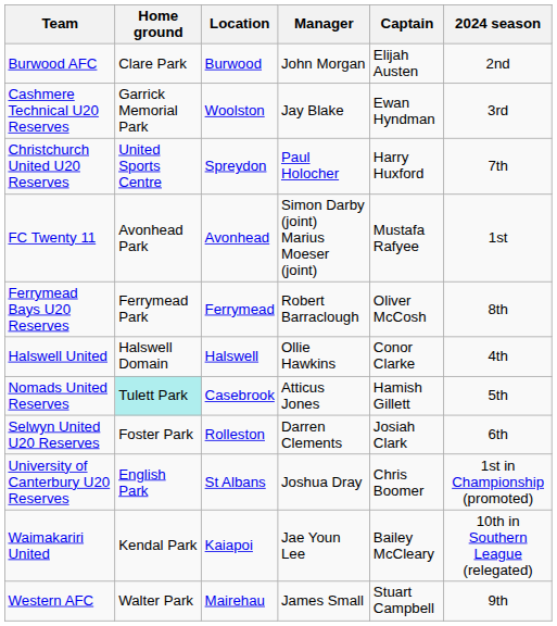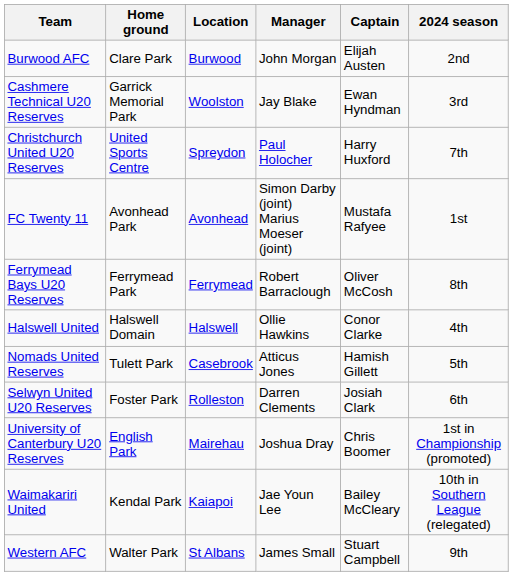Nomads United Reserves | Home ground: paleturquoise background -> no background
University of Canterbury U20 Reserves | Location: St Albans -> Mairehau
Western AFC | Location: Mairehau -> St Albans
